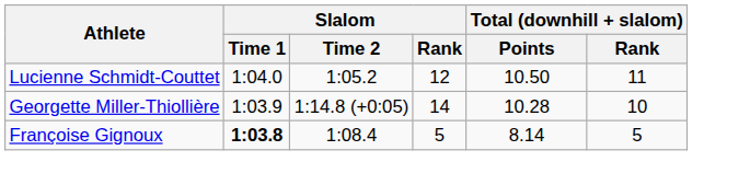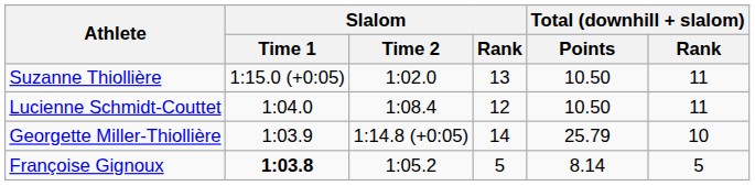+ row: Suzanne Thiollière | 1:15.0 (+0:05) | 1:02.0 | 13 | 10.50 | 11
Lucienne Schmidt-Couttet | Slalom / Time 2: 1:05.2 -> 1:08.4
Georgette Miller-Thiollière | Total (downhill + slalom) / Points: 10.28 -> 25.79
Françoise Gignoux | Slalom / Time 2: 1:08.4 -> 1:05.2
